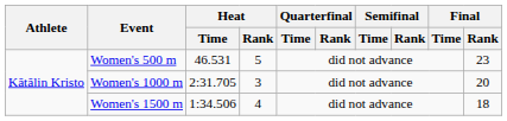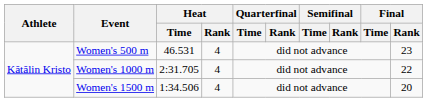Women's 500 m | Heat / Rank: 5 -> 4
Women's 1000 m | Heat / Rank: 3 -> 4
Women's 1000 m | Final / Rank: 20 -> 22
Women's 1500 m | Final / Rank: 18 -> 20
